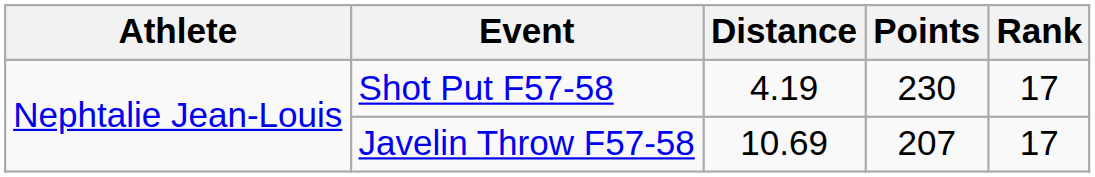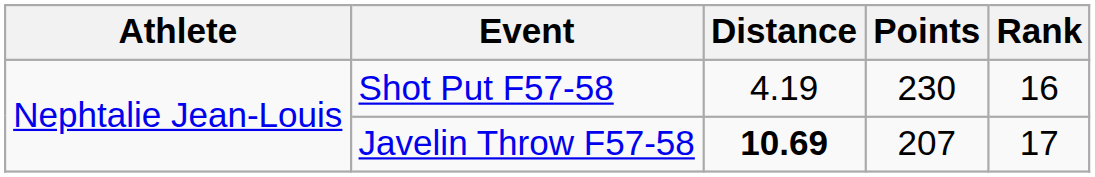Shot Put F57-58 | Rank: 17 -> 16
Javelin Throw F57-58 | Distance: normal -> bold
